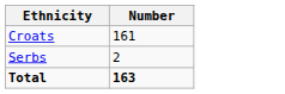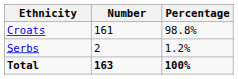+ column: Percentage | 98.8% | 1.2% | 100%
